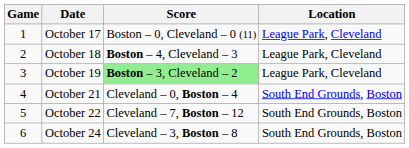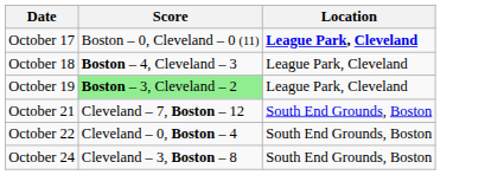- column: Game | 1 | 2 | 3 | 4 | 5 | 6
October 17 | Location: normal -> bold
October 21 | Score: Cleveland – 0, Boston – 4 -> Cleveland – 7, Boston – 12
October 22 | Score: Cleveland – 7, Boston – 12 -> Cleveland – 0, Boston – 4
